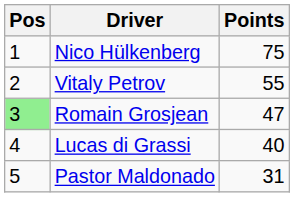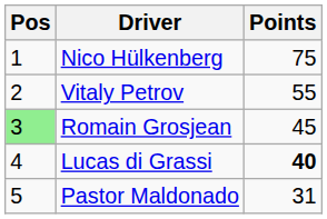Romain Grosjean | Points: 47 -> 45
Lucas di Grassi | Points: normal -> bold
